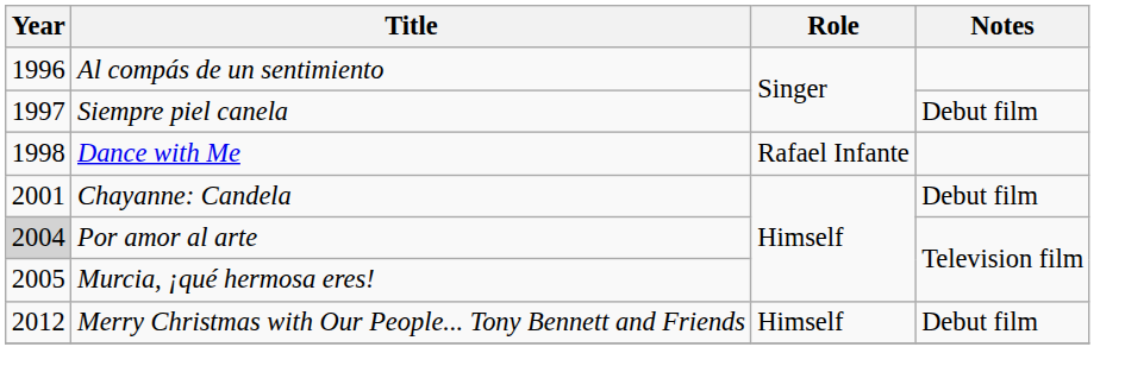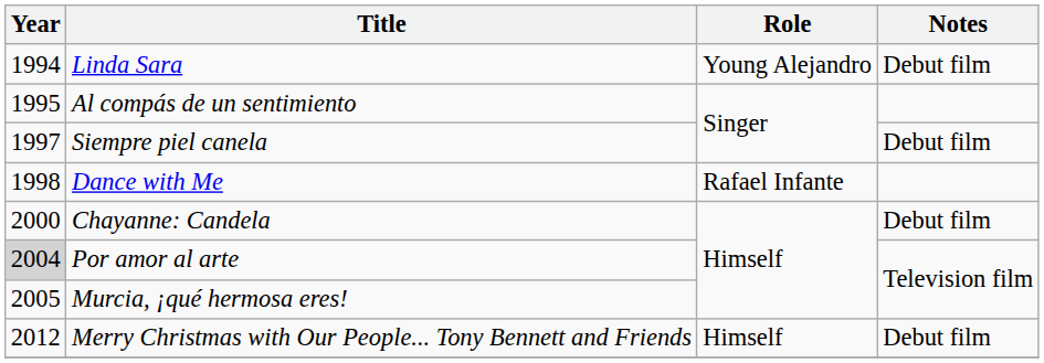+ row: 1994 | Linda Sara | Young Alejandro | Debut film
Al compás de un sentimiento | Year: 1996 -> 1995
Chayanne: Candela | Year: 2001 -> 2000
